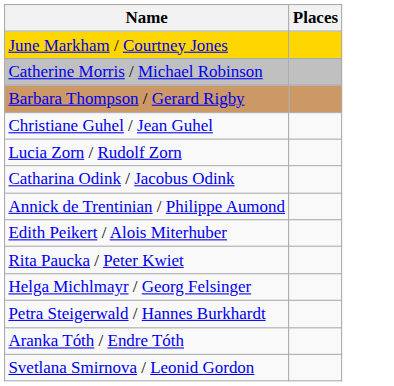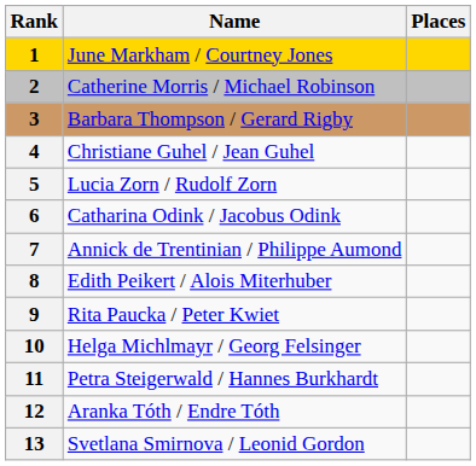+ column: Rank | 1 | 2 | 3 | 4 | 5 | 6 | 7 | 8 | 9 | 10 | 11 | 12 | 13
